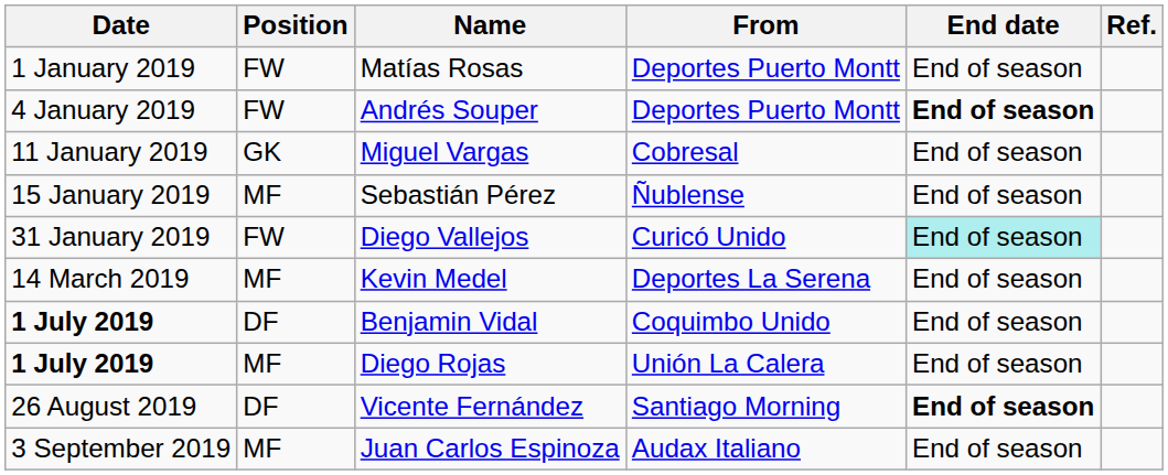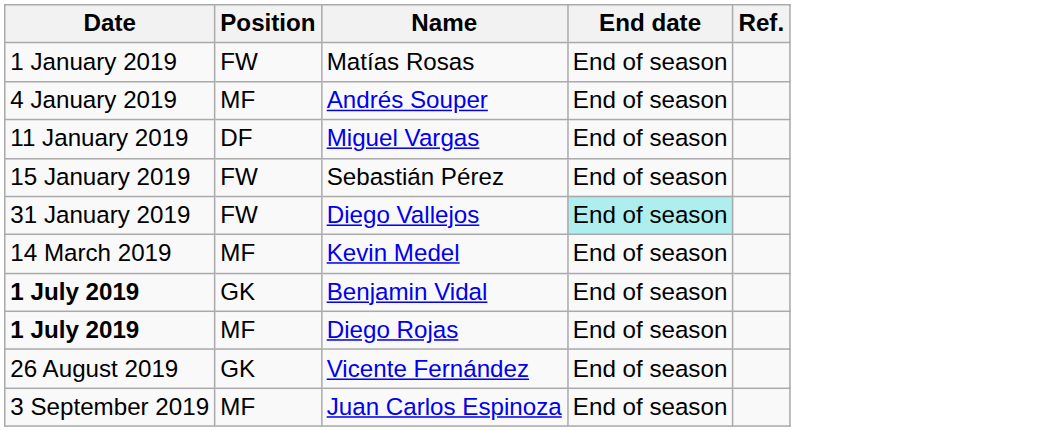- column: From | Deportes Puerto Montt | Deportes Puerto Montt | Cobresal | Ñublense | Curicó Unido | Deportes La Serena | Coquimbo Unido | Unión La Calera | Santiago Morning | Audax Italiano
Andrés Souper | Position: FW -> MF
Andrés Souper | End date: bold -> normal
Miguel Vargas | Position: GK -> DF
Sebastián Pérez | Position: MF -> FW
Benjamin Vidal | Position: DF -> GK
Vicente Fernández | Position: DF -> GK
Vicente Fernández | End date: bold -> normal
